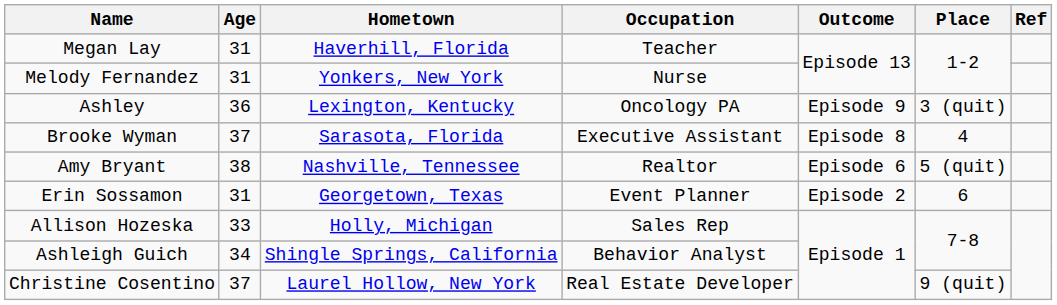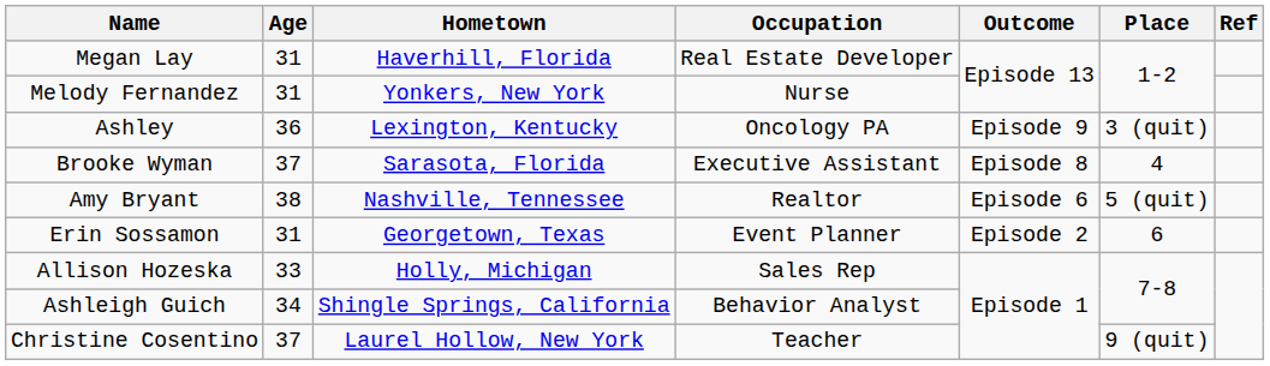Megan Lay | Occupation: Teacher -> Real Estate Developer
Christine Cosentino | Occupation: Real Estate Developer -> Teacher
